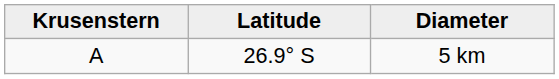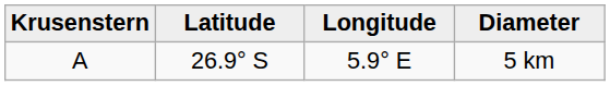+ column: Longitude | 5.9° E
